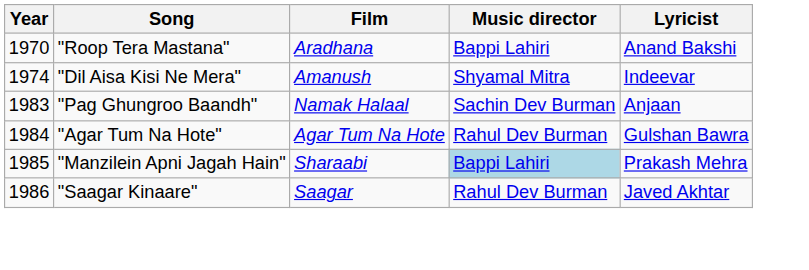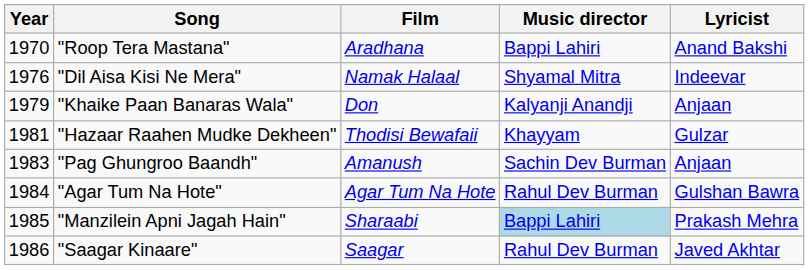"Dil Aisa Kisi Ne Mera" | Year: 1974 -> 1976
"Dil Aisa Kisi Ne Mera" | Film: Amanush -> Namak Halaal
+ row: 1979 | "Khaike Paan Banaras Wala" | Don | Kalyanji Anandji | Anjaan
+ row: 1981 | "Hazaar Raahen Mudke Dekheen" | Thodisi Bewafaii | Khayyam | Gulzar
"Pag Ghungroo Baandh" | Film: Namak Halaal -> Amanush
